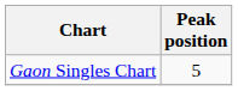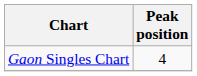Gaon Singles Chart | Peak position: 5 -> 4
